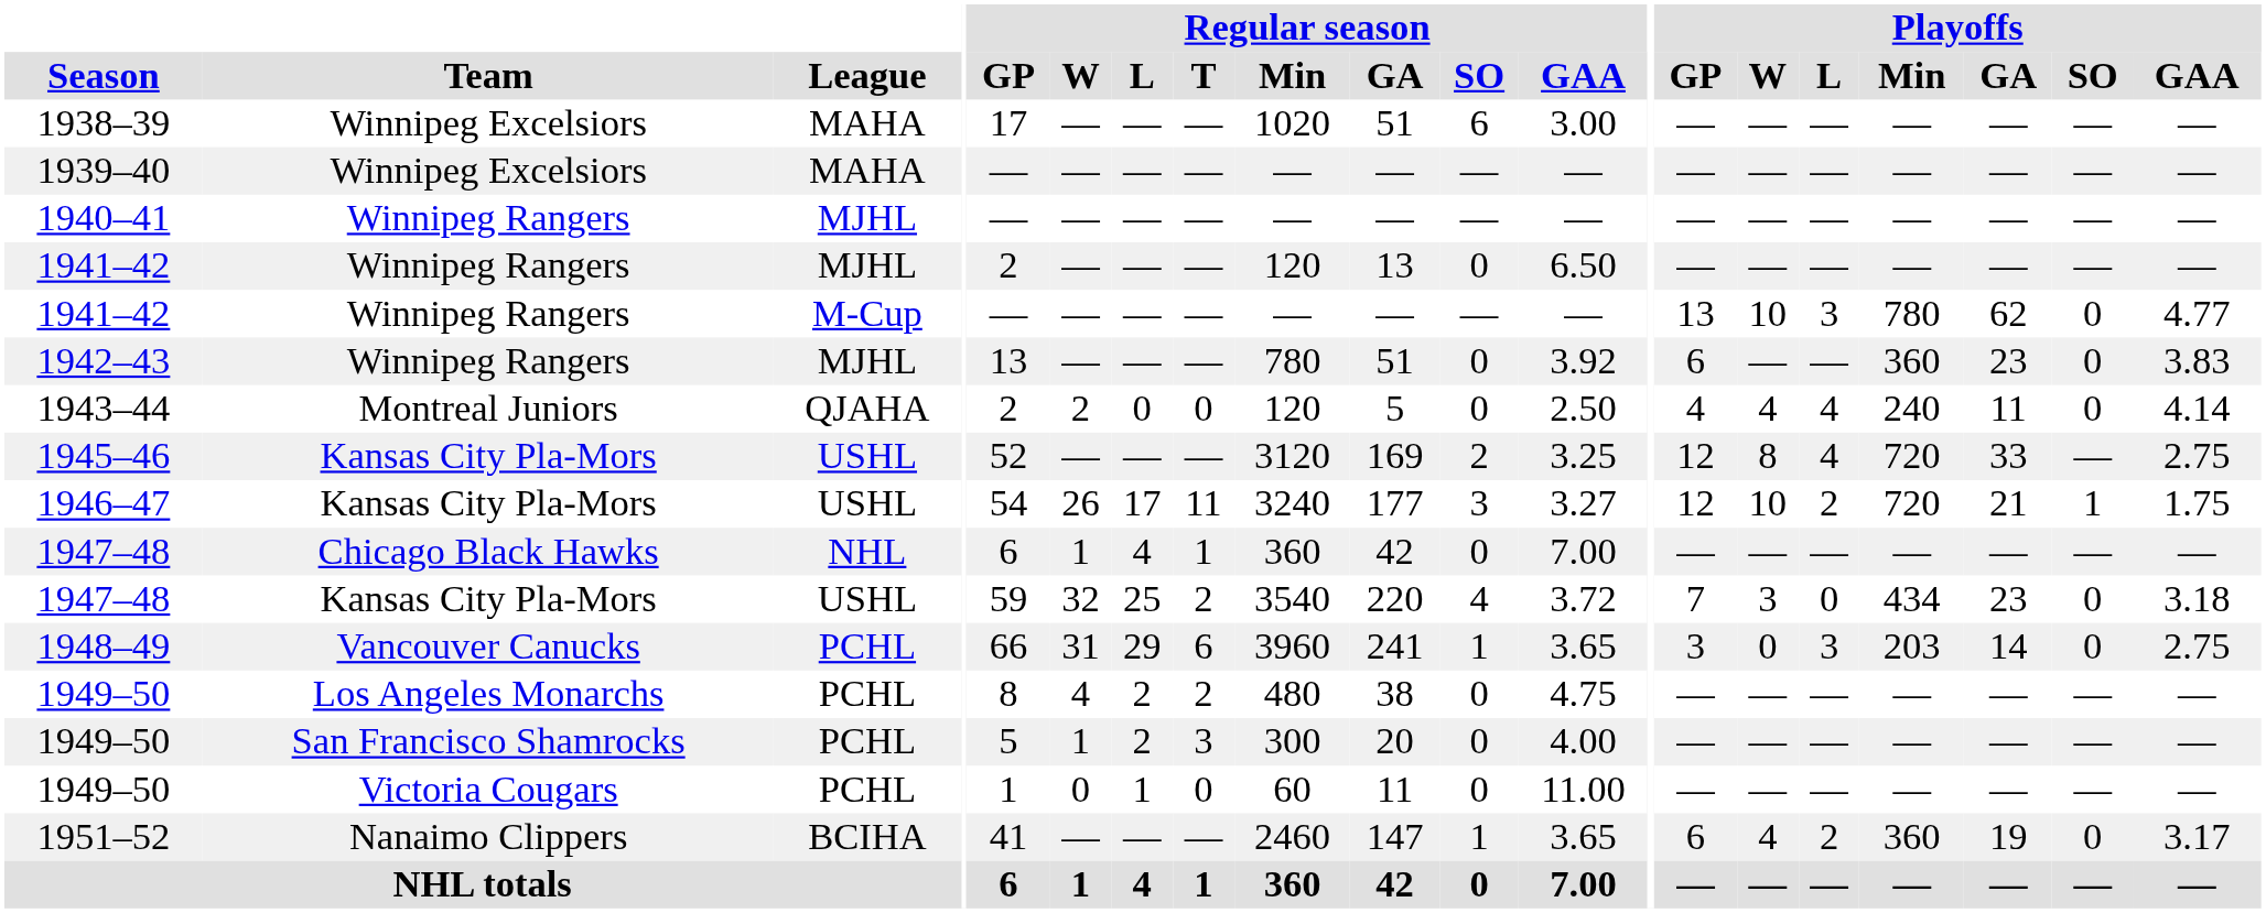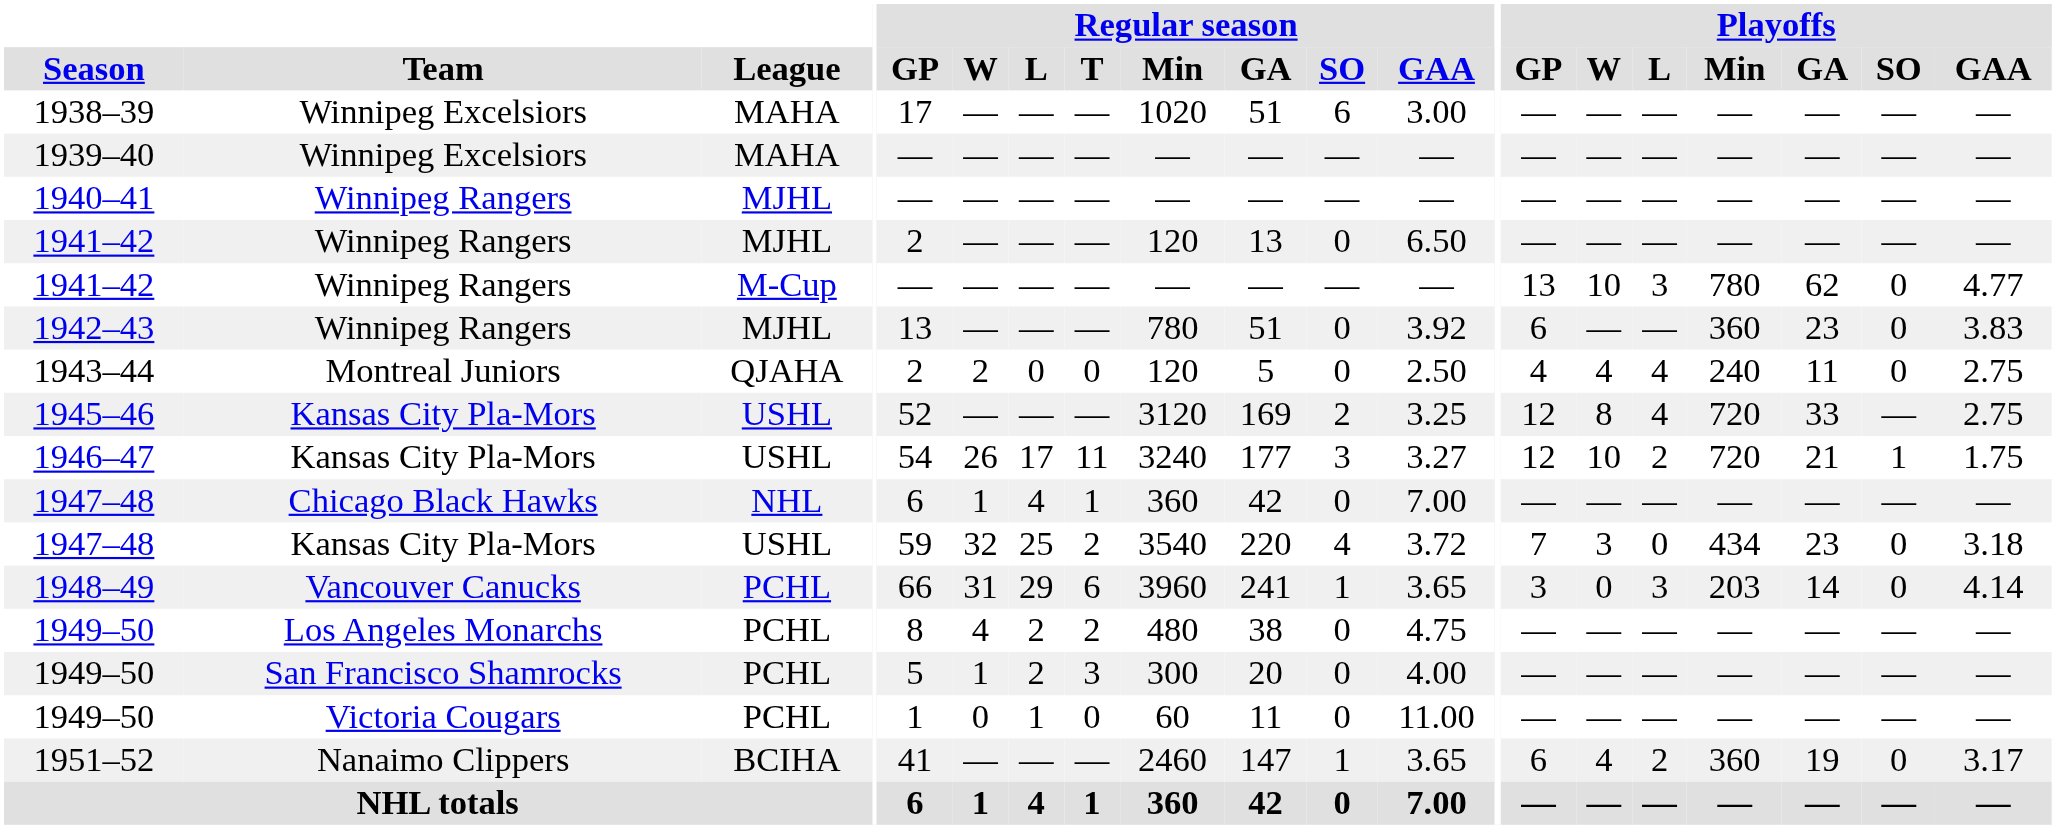1943–44 | Playoffs / GAA: 4.14 -> 2.75
1948–49 | Playoffs / GAA: 2.75 -> 4.14
